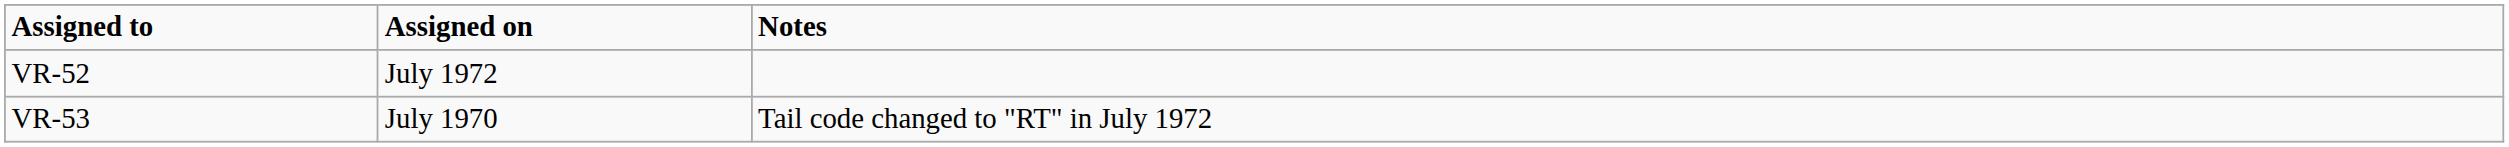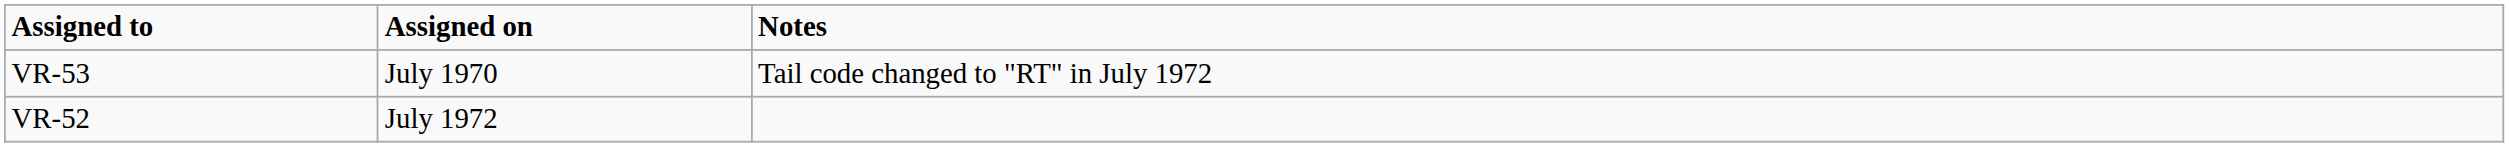rows swapped: VR-53 <-> VR-52
